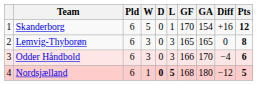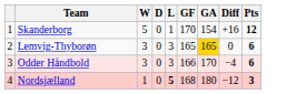- column: Pld | 6 | 6 | 6 | 6
Lemvig-Thyborøn | GA: no background -> gold background
Lemvig-Thyborøn | Pts: 8 -> 6
Nordsjælland | D: bold -> normal
Nordsjælland | Pts: 5 -> 3
